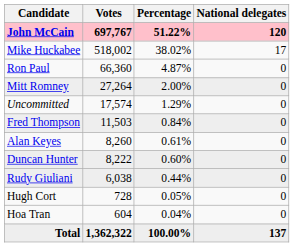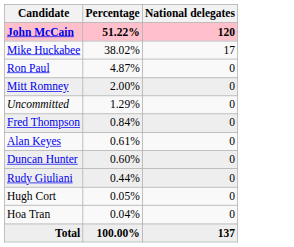- column: Votes | 697,767 | 518,002 | 66,360 | 27,264 | 17,574 | 11,503 | 8,260 | 8,222 | 6,038 | 728 | 604 | 1,362,322
